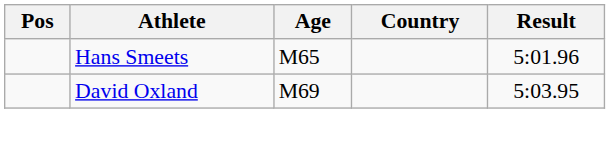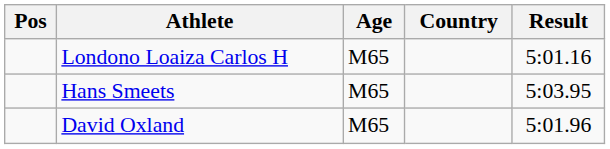+ row: Londono Loaiza Carlos H | M65 | 5:01.16
Hans Smeets | Result: 5:01.96 -> 5:03.95
David Oxland | Age: M69 -> M65
David Oxland | Result: 5:03.95 -> 5:01.96
